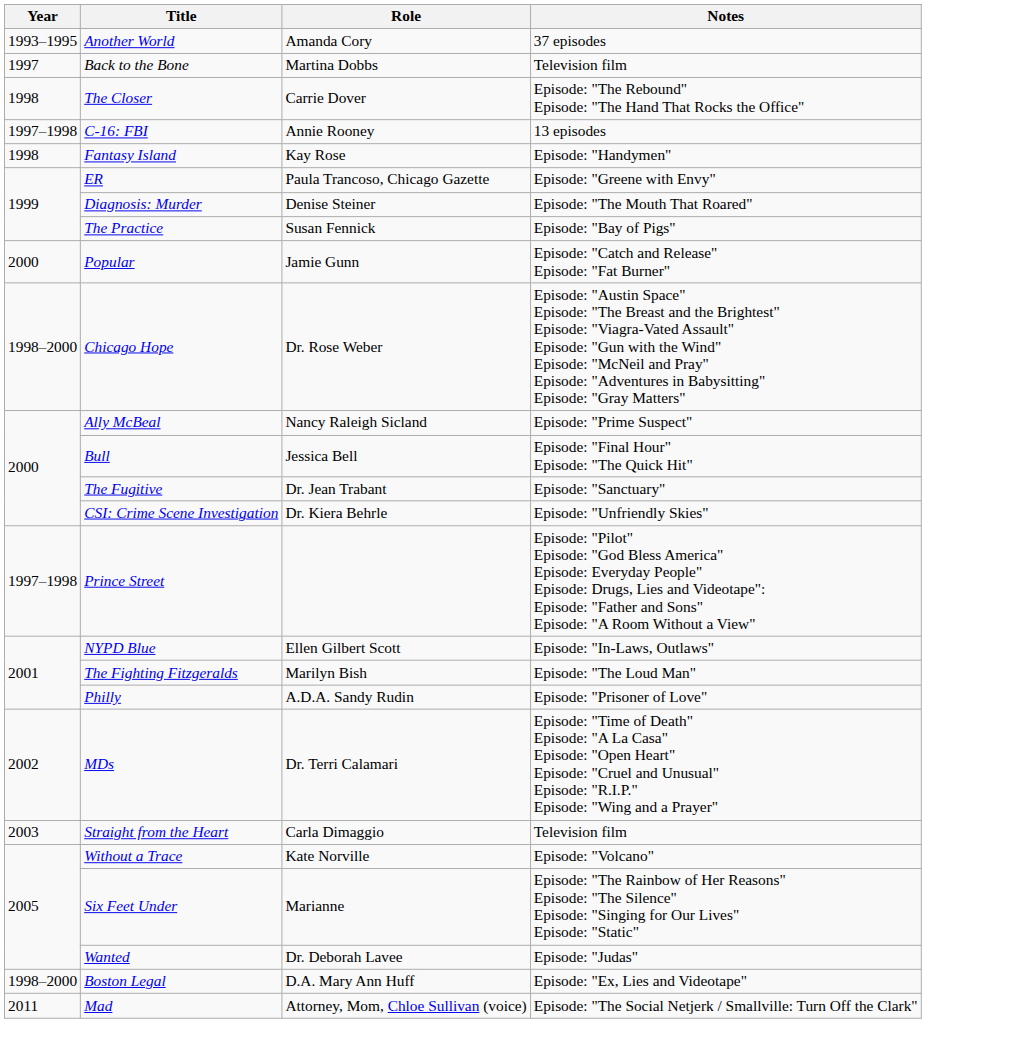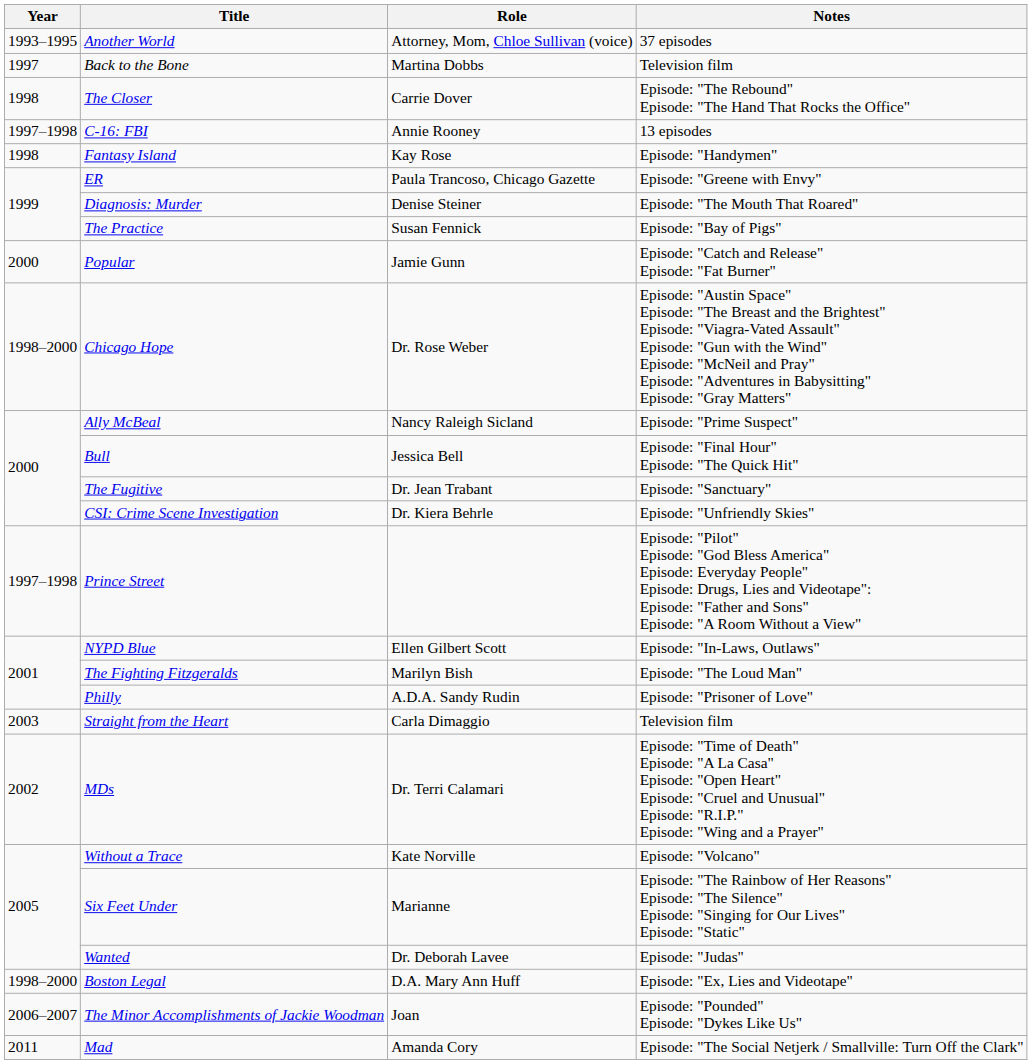Another World | Role: Amanda Cory -> Attorney, Mom, Chloe Sullivan (voice)
rows swapped: MDs <-> Straight from the Heart
+ row: 2006–2007 | The Minor Accomplishments of Jackie Woodman | Joan | Episode: "Pounded" Episode: "Dykes Like Us"
Mad | Role: Attorney, Mom, Chloe Sullivan (voice) -> Amanda Cory
